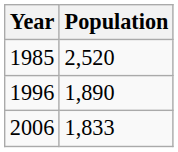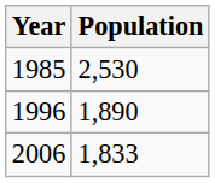1985 | Population: 2,520 -> 2,530
